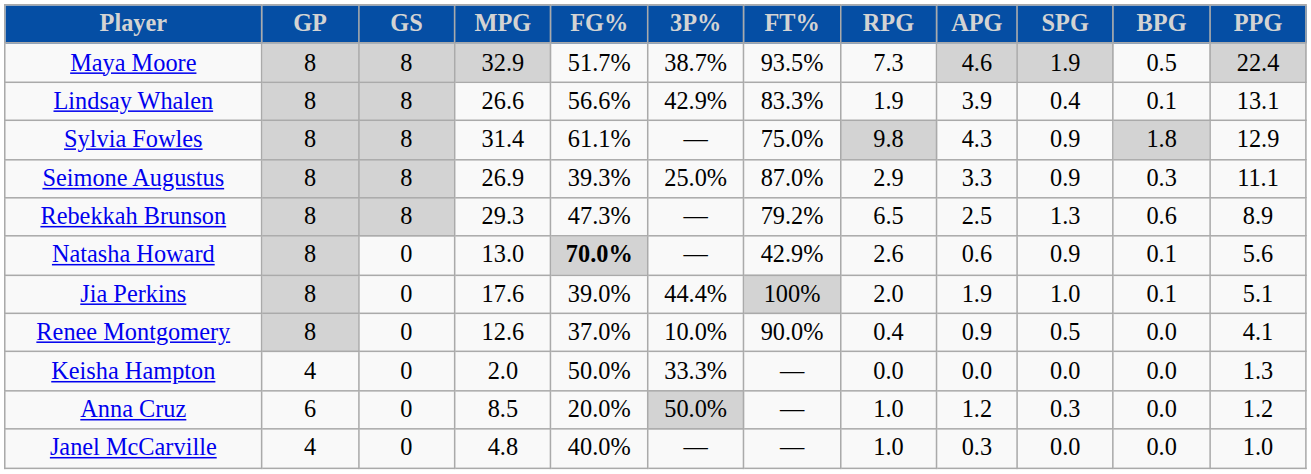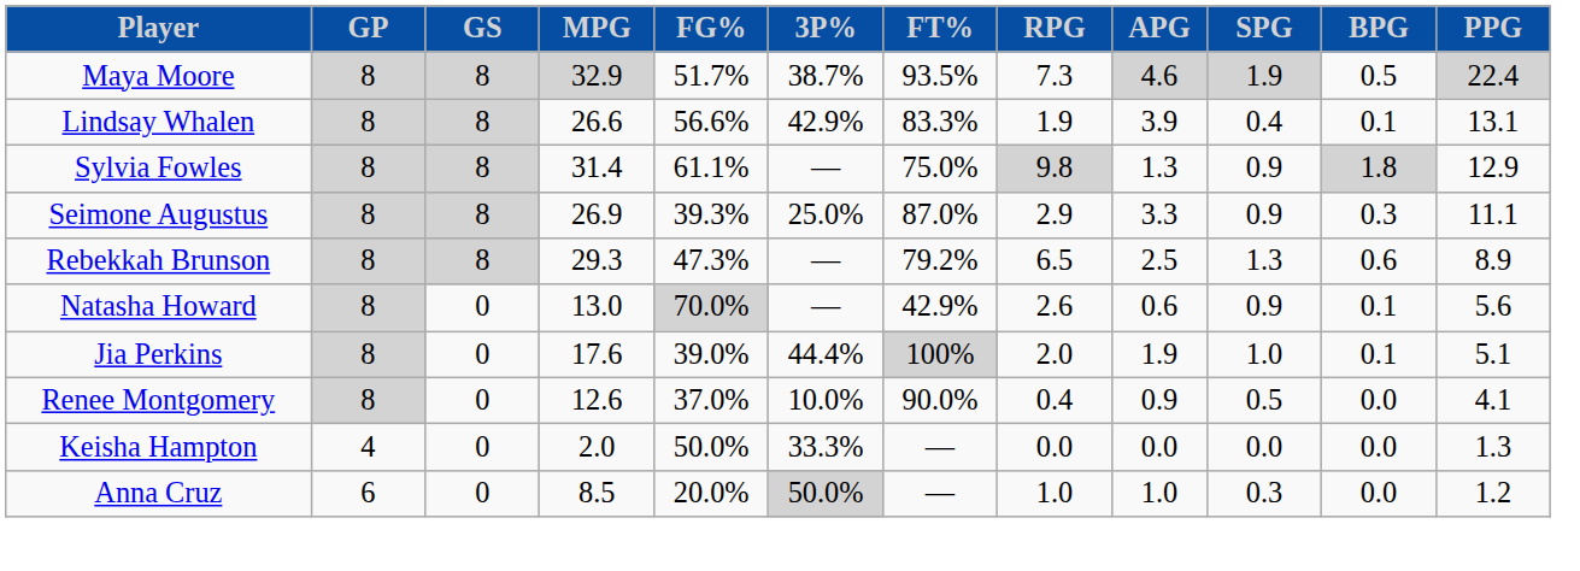Sylvia Fowles | APG: 4.3 -> 1.3
Natasha Howard | FG%: bold -> normal
Anna Cruz | APG: 1.2 -> 1.0
- row: Janel McCarville | 4 | 0 | 4.8 | 40.0% | — | — | 1.0 | 0.3 | 0.0 | 0.0 | 1.0
